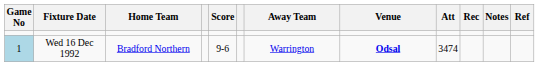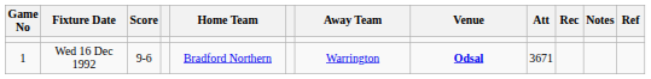columns swapped: Home Team <-> Score
Wed 16 Dec 1992 | Game No: lightblue background -> no background
Wed 16 Dec 1992 | Att: 3474 -> 3671
